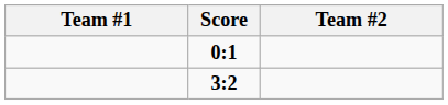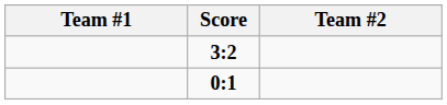rows swapped: 0:1 <-> 3:2
